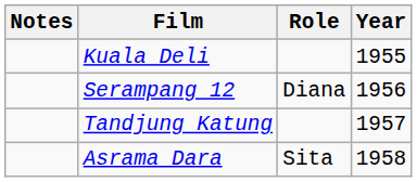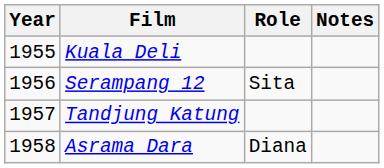columns swapped: Year <-> Notes
Serampang 12 | Role: Diana -> Sita
Asrama Dara | Role: Sita -> Diana
